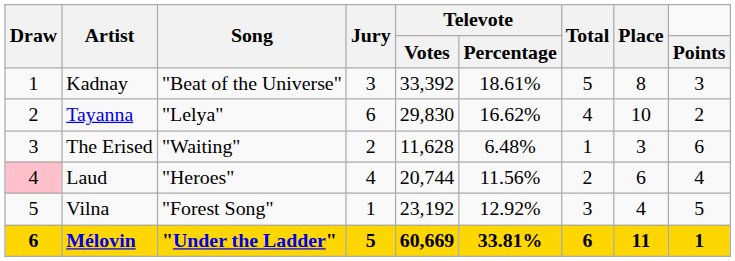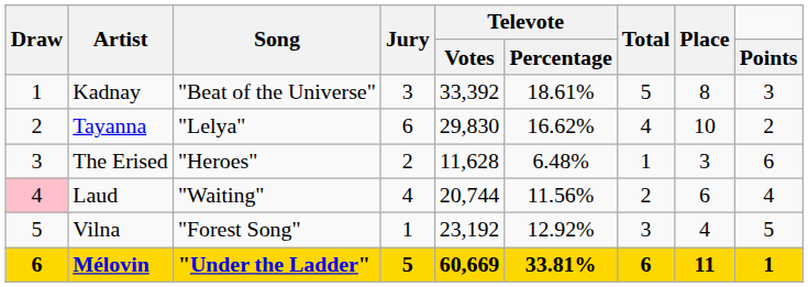The Erised | Song: "Waiting" -> "Heroes"
Laud | Song: "Heroes" -> "Waiting"
